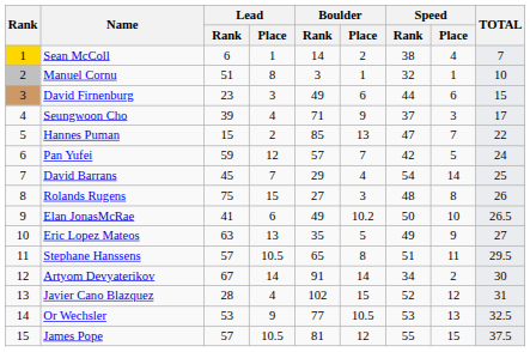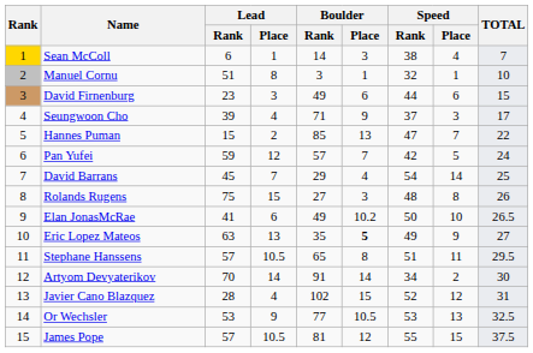Sean McColl | Boulder / Place: 2 -> 3
Eric Lopez Mateos | Boulder / Place: normal -> bold
Artyom Devyaterikov | Lead / Rank: 67 -> 70
